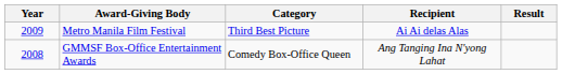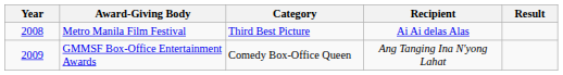Metro Manila Film Festival | Year: 2009 -> 2008
GMMSF Box-Office Entertainment Awards | Year: 2008 -> 2009
